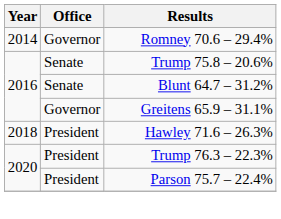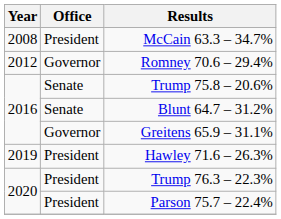+ row: 2008 | President | McCain 63.3 – 34.7%
Romney 70.6 – 29.4% | Year: 2014 -> 2012
Hawley 71.6 – 26.3% | Year: 2018 -> 2019
